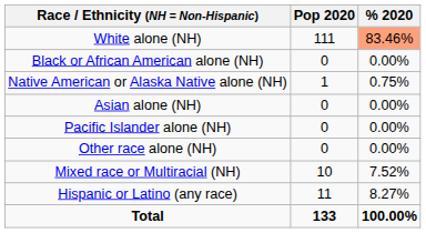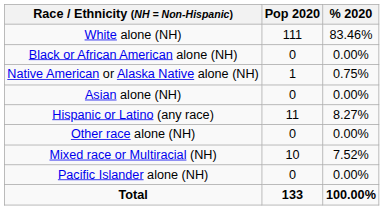White alone (NH) | % 2020: lightsalmon background -> no background
rows swapped: Pacific Islander alone (NH) <-> Hispanic or Latino (any race)
